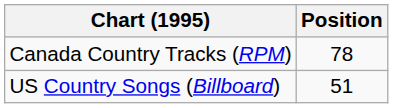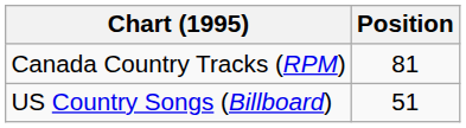Canada Country Tracks (RPM) | Position: 78 -> 81
